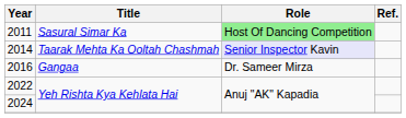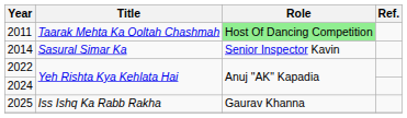2011 | Title: Sasural Simar Ka -> Taarak Mehta Ka Ooltah Chashmah
2014 | Title: Taarak Mehta Ka Ooltah Chashmah -> Sasural Simar Ka
2014 | Role: lavender background -> no background
- row: 2016 | Gangaa | Dr. Sameer Mirza
+ row: 2025 | Iss Ishq Ka Rabb Rakha | Gaurav Khanna
